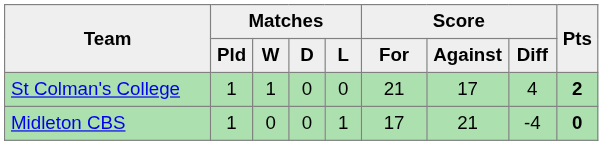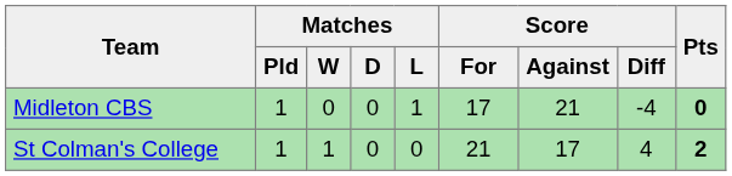rows swapped: St Colman's College <-> Midleton CBS
